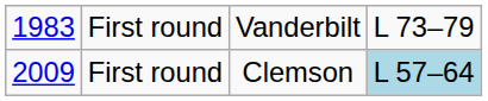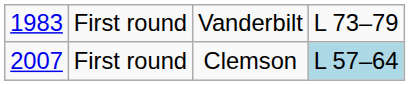First round / Clemson | column 1: 2009 -> 2007
